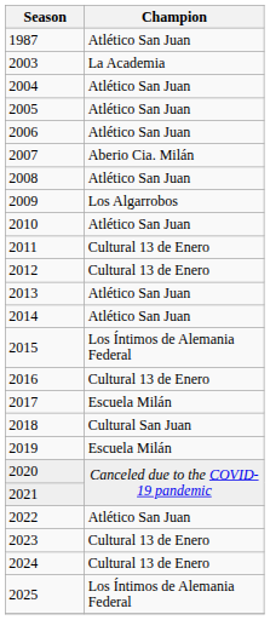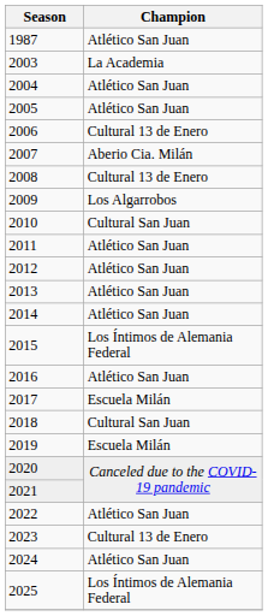2006 | Champion: Atlético San Juan -> Cultural 13 de Enero
2008 | Champion: Atlético San Juan -> Cultural 13 de Enero
2010 | Champion: Atlético San Juan -> Cultural San Juan
2011 | Champion: Cultural 13 de Enero -> Atlético San Juan
2012 | Champion: Cultural 13 de Enero -> Atlético San Juan
2016 | Champion: Cultural 13 de Enero -> Atlético San Juan
2024 | Champion: Cultural 13 de Enero -> Atlético San Juan
